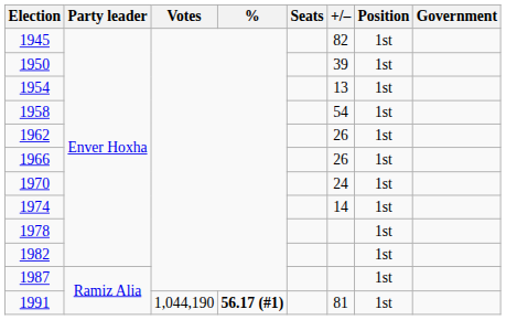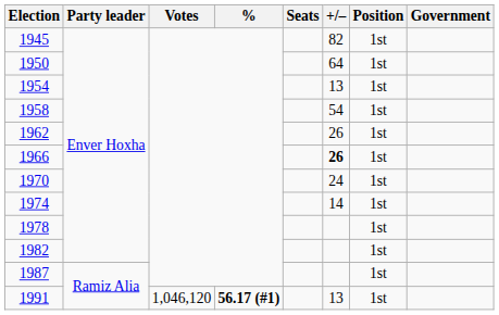1950 | +/–: 39 -> 64
1966 | +/–: normal -> bold
1991 | Votes: 1,044,190 -> 1,046,120
1991 | +/–: 81 -> 13
